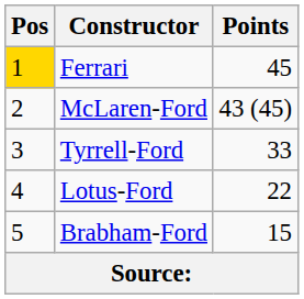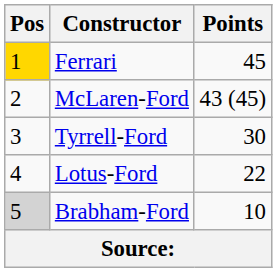Tyrrell-Ford | Points: 33 -> 30
Brabham-Ford | Pos: no background -> lightgrey background
Brabham-Ford | Points: 15 -> 10
